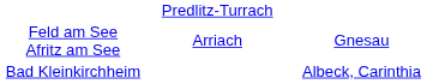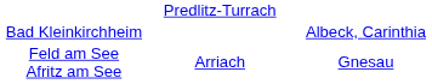rows swapped: Bad Kleinkirchheim <-> Feld am See Afritz am See
